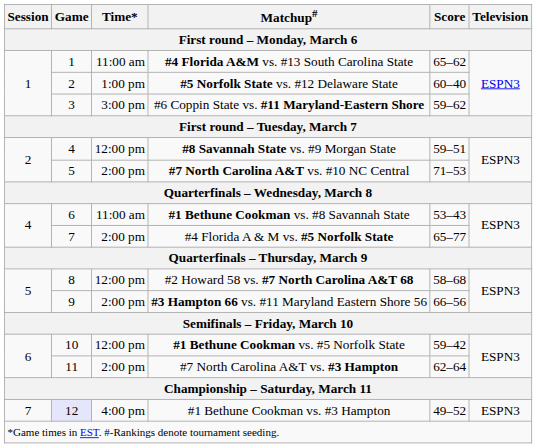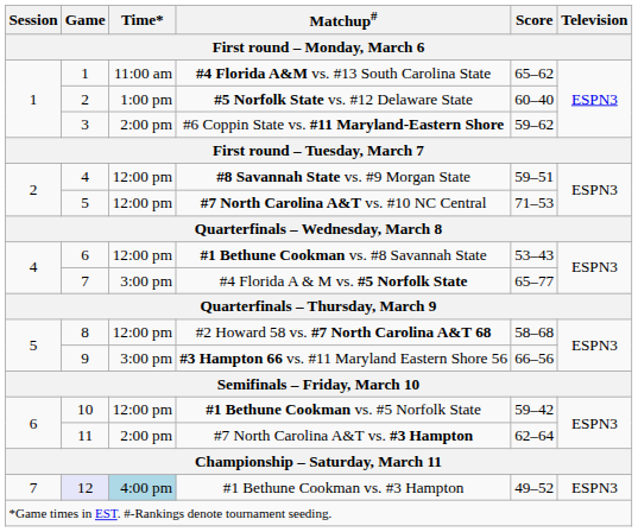#6 Coppin State vs. #11 Maryland-Eastern Shore | Time*: 3:00 pm -> 2:00 pm
#7 North Carolina A&T vs. #10 NC Central | Time*: 2:00 pm -> 12:00 pm
#1 Bethune Cookman vs. #8 Savannah State | Time*: 11:00 am -> 12:00 pm
#4 Florida A & M vs. #5 Norfolk State | Time*: 2:00 pm -> 3:00 pm
#3 Hampton 66 vs. #11 Maryland Eastern Shore 56 | Time*: 2:00 pm -> 3:00 pm
#1 Bethune Cookman vs. #3 Hampton | Time*: no background -> lightblue background
